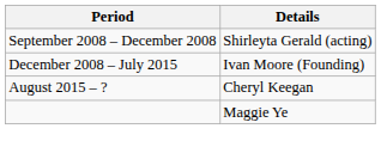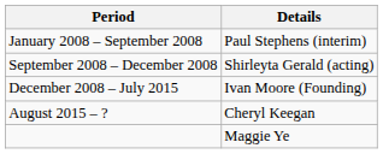+ row: January 2008 – September 2008 | Paul Stephens (interim)
